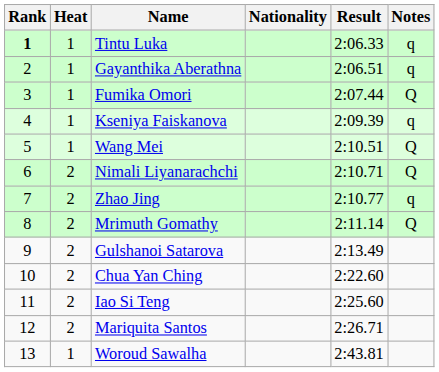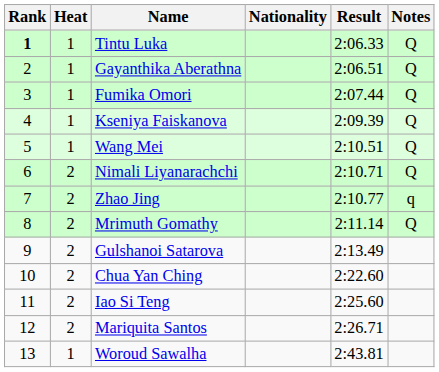Tintu Luka | Notes: q -> Q
Gayanthika Aberathna | Notes: q -> Q
Kseniya Faiskanova | Notes: q -> Q
